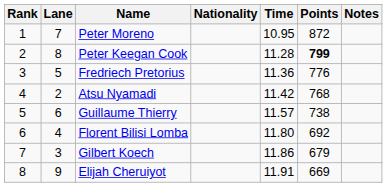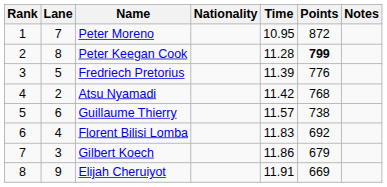Fredriech Pretorius | Time: 11.36 -> 11.39
Florent Bilisi Lomba | Time: 11.80 -> 11.83
